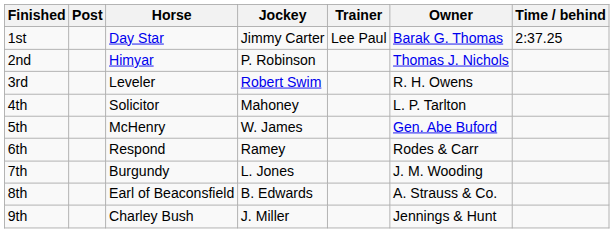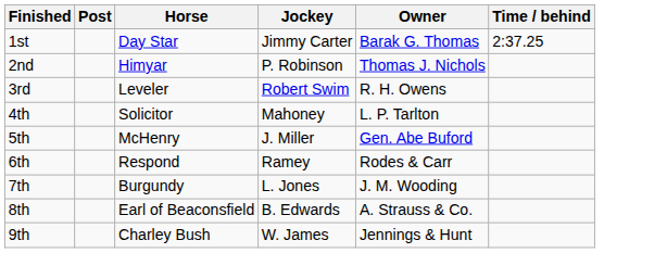- column: Trainer | Lee Paul
5th | Jockey: W. James -> J. Miller
9th | Jockey: J. Miller -> W. James
